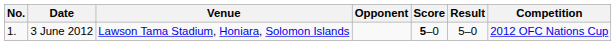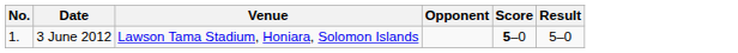- column: Competition | 2012 OFC Nations Cup
